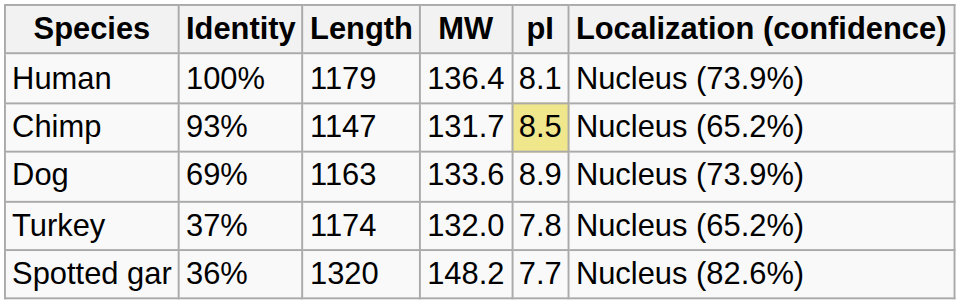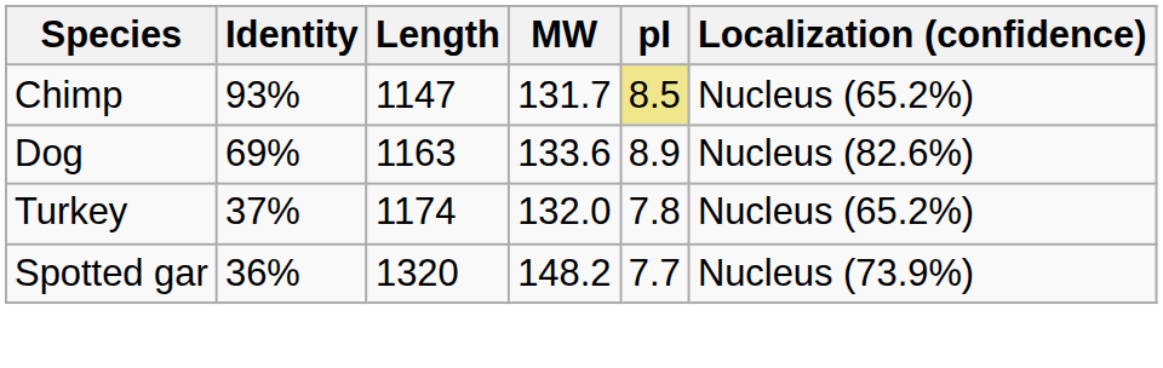- row: Human | 100% | 1179 | 136.4 | 8.1 | Nucleus (73.9%)
Dog | Localization (confidence): Nucleus (73.9%) -> Nucleus (82.6%)
Spotted gar | Localization (confidence): Nucleus (82.6%) -> Nucleus (73.9%)
